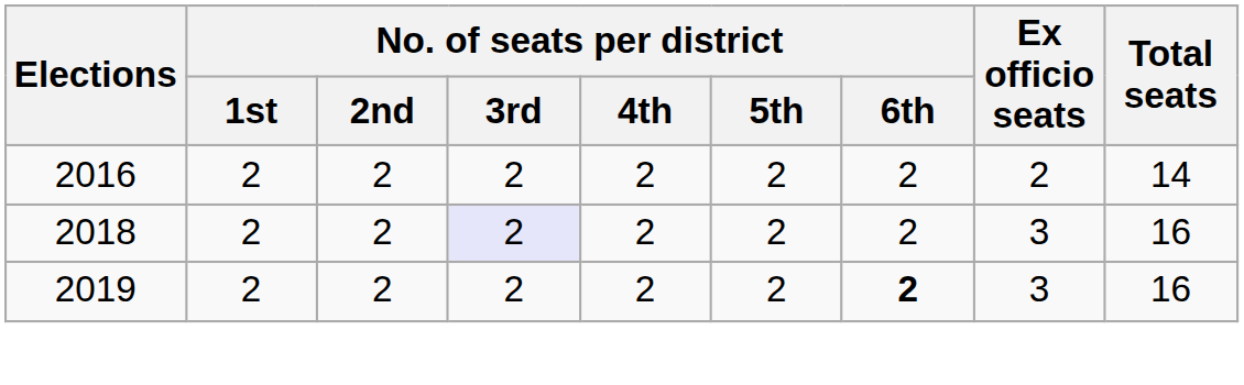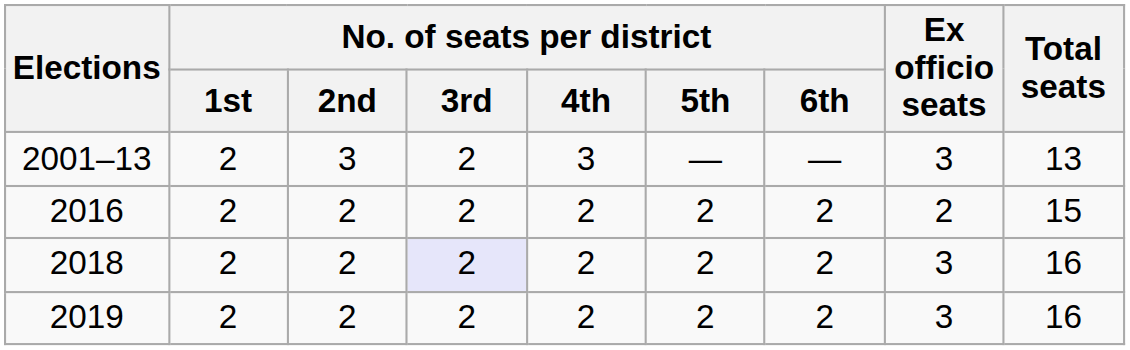+ row: 2001–13 | 2 | 3 | 2 | 3 | — | — | 3 | 13
2016 | Total seats: 14 -> 15
2019 | No. of seats per district / 6th: bold -> normal
